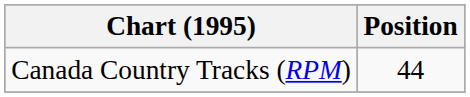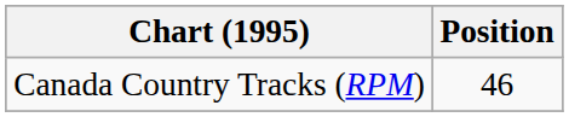Canada Country Tracks (RPM) | Position: 44 -> 46
